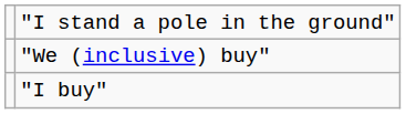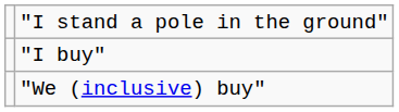rows swapped: "I buy" <-> "We (inclusive) buy"
